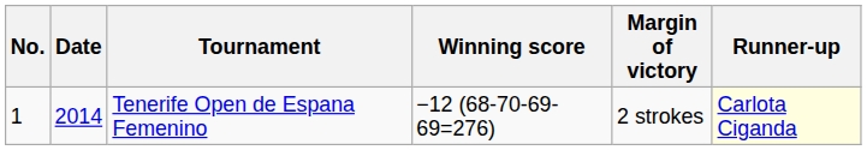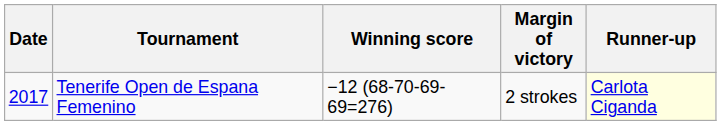- column: No. | 1
Tenerife Open de Espana Femenino | Date: 2014 -> 2017
